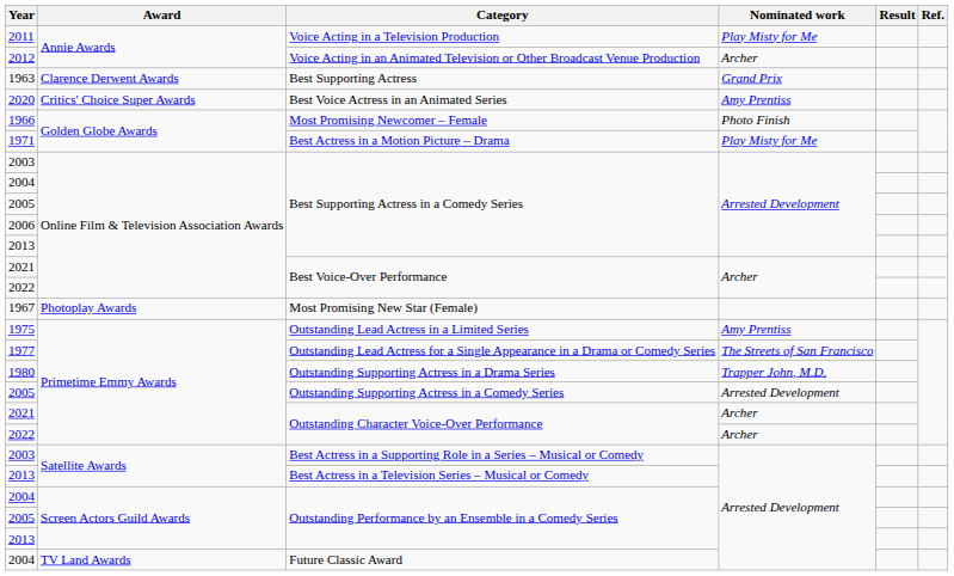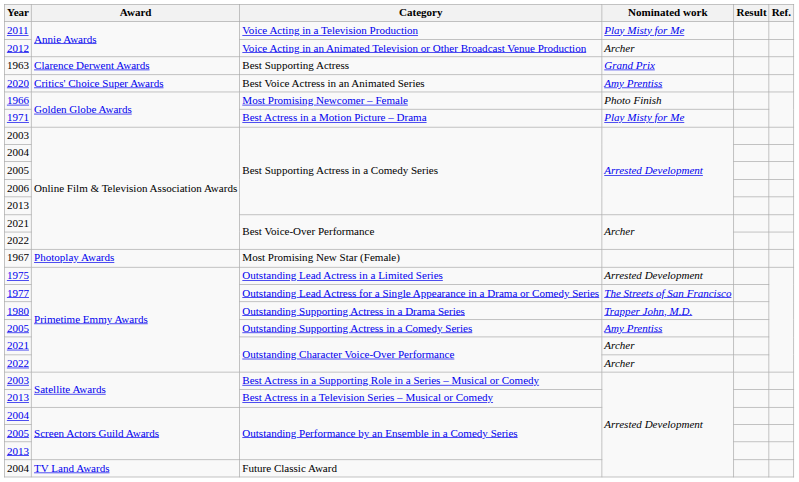Outstanding Lead Actress in a Limited Series | Nominated work: Amy Prentiss -> Arrested Development
Outstanding Supporting Actress in a Comedy Series | Nominated work: Arrested Development -> Amy Prentiss
